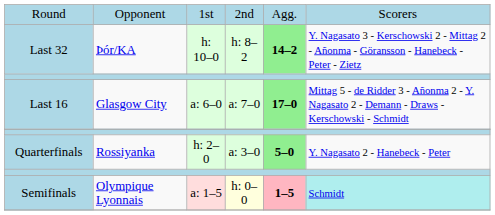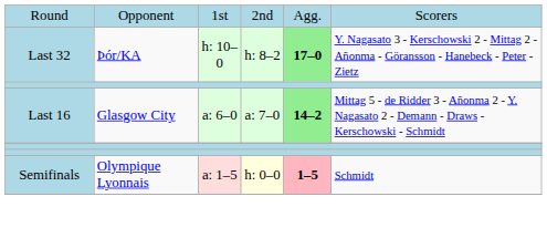Last 32 | column 5: 14–2 -> 17–0
Last 16 | column 5: 17–0 -> 14–2
- row: Quarterfinals | Rossiyanka | h: 2–0 | a: 3–0 | 5–0 | Y. Nagasato 2 - Hanebeck - Peter
Semifinals | column 6: paleturquoise background -> no background
